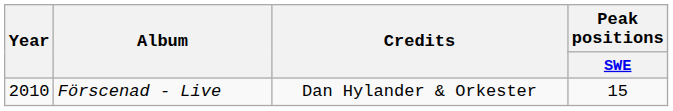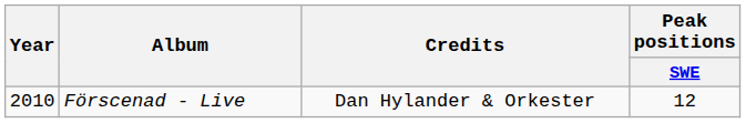Förscenad - Live | Peak positions / SWE: 15 -> 12
